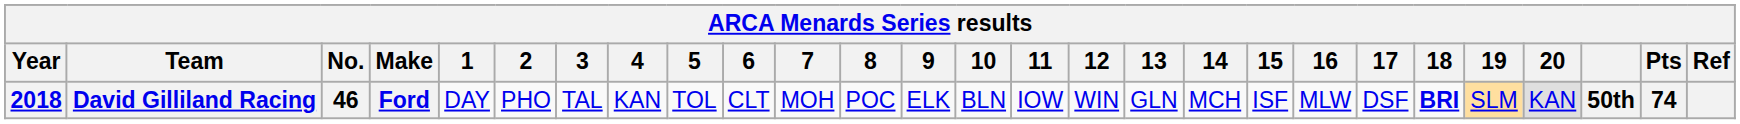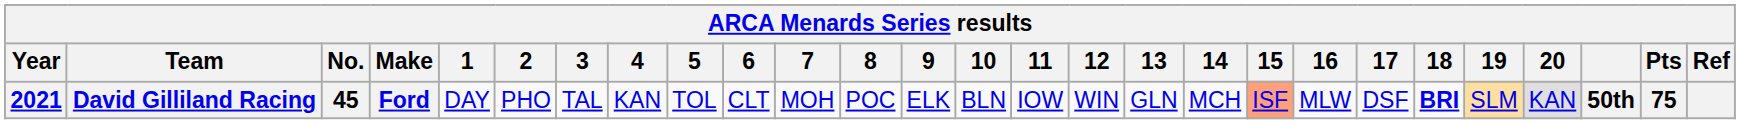David Gilliland Racing | Year: 2018 -> 2021
David Gilliland Racing | No.: 46 -> 45
David Gilliland Racing | 15: no background -> lightsalmon background
David Gilliland Racing | Pts: 74 -> 75
